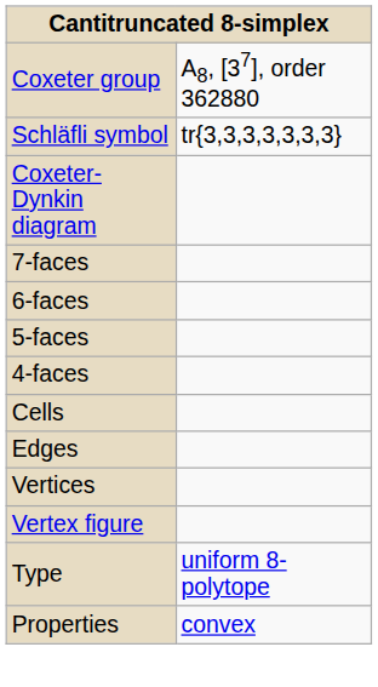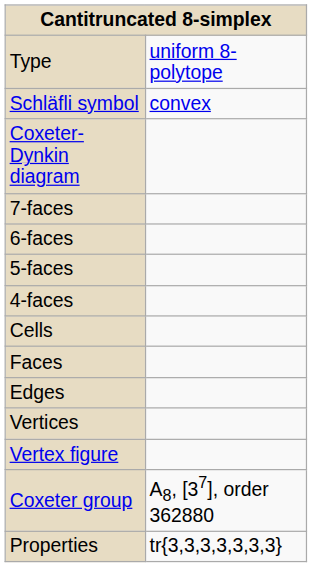rows swapped: Type <-> Coxeter group
Schläfli symbol | column 2: tr{3,3,3,3,3,3,3} -> convex
+ row: Faces
Properties | column 2: convex -> tr{3,3,3,3,3,3,3}
